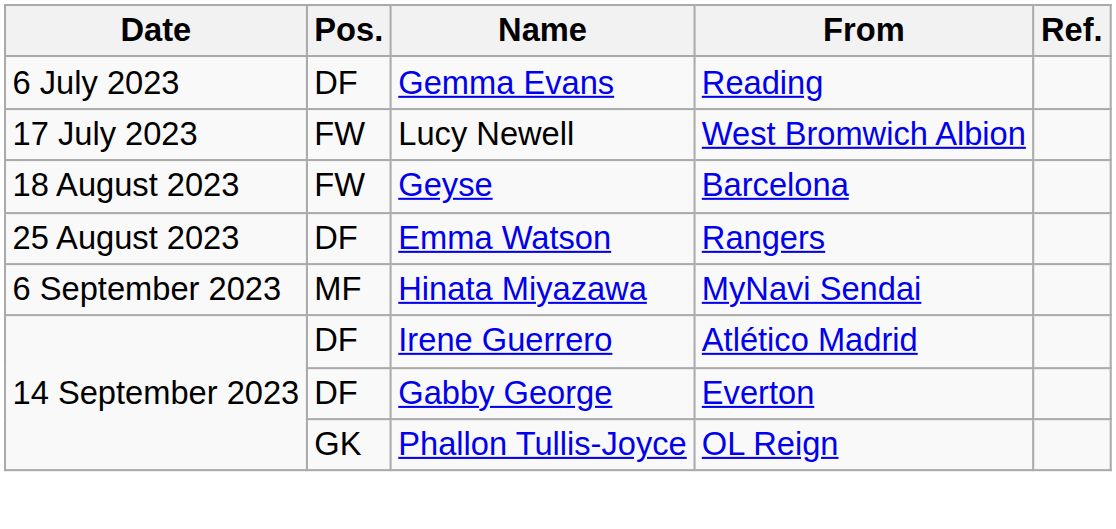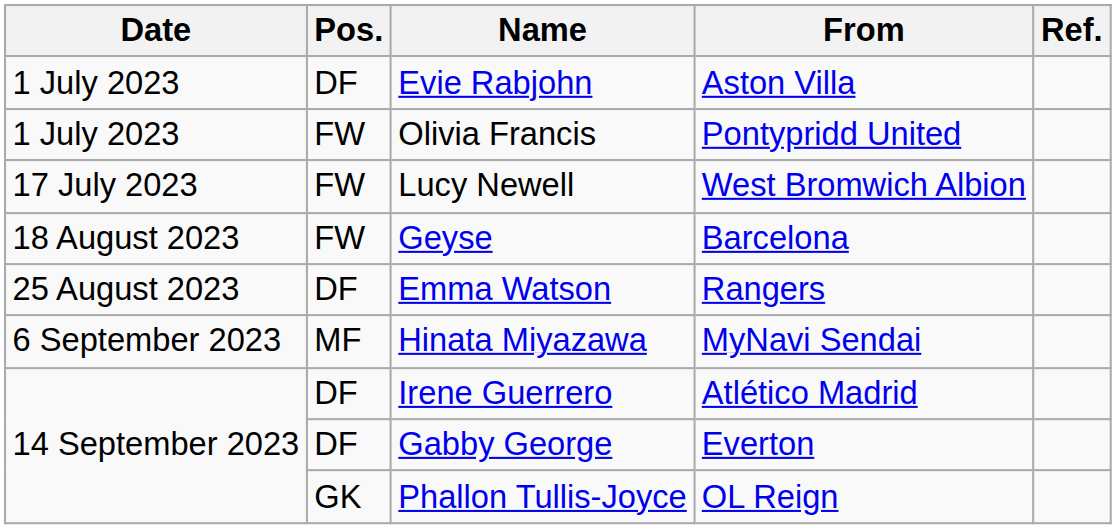+ row: 1 July 2023 | DF | Evie Rabjohn | Aston Villa
+ row: 1 July 2023 | FW | Olivia Francis | Pontypridd United
- row: 6 July 2023 | DF | Gemma Evans | Reading
